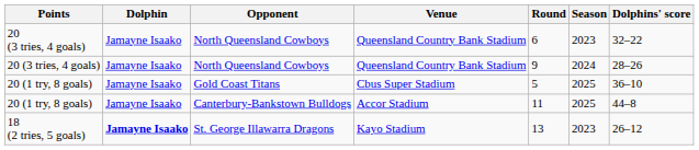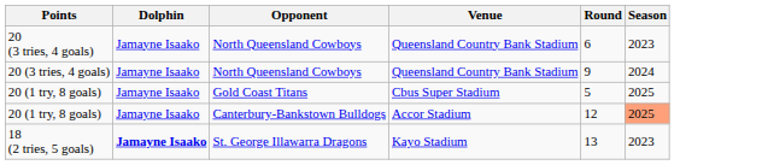- column: Dolphins' score | 32–22 | 28–26 | 36–10 | 44–8 | 26–12
Canterbury-Bankstown Bulldogs | Round: 11 -> 12
Canterbury-Bankstown Bulldogs | Season: no background -> lightsalmon background
